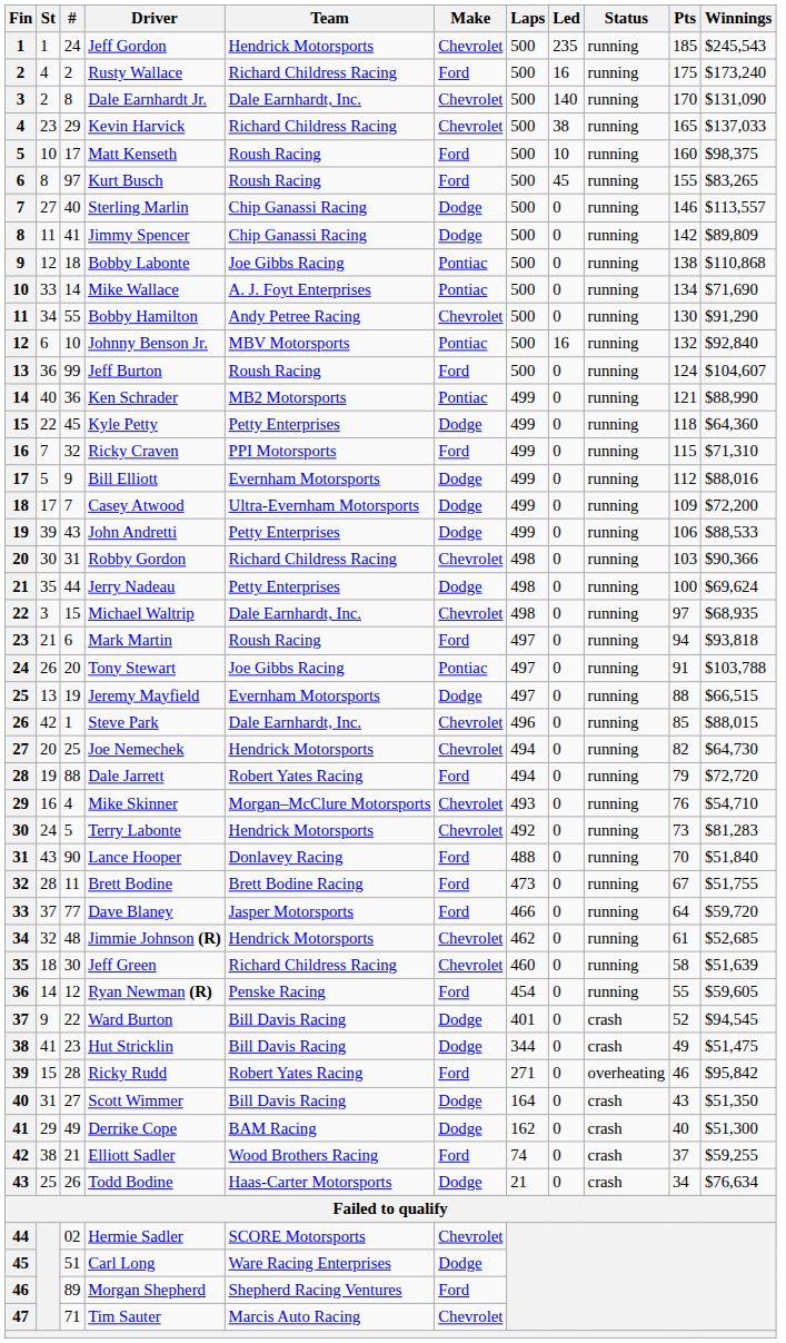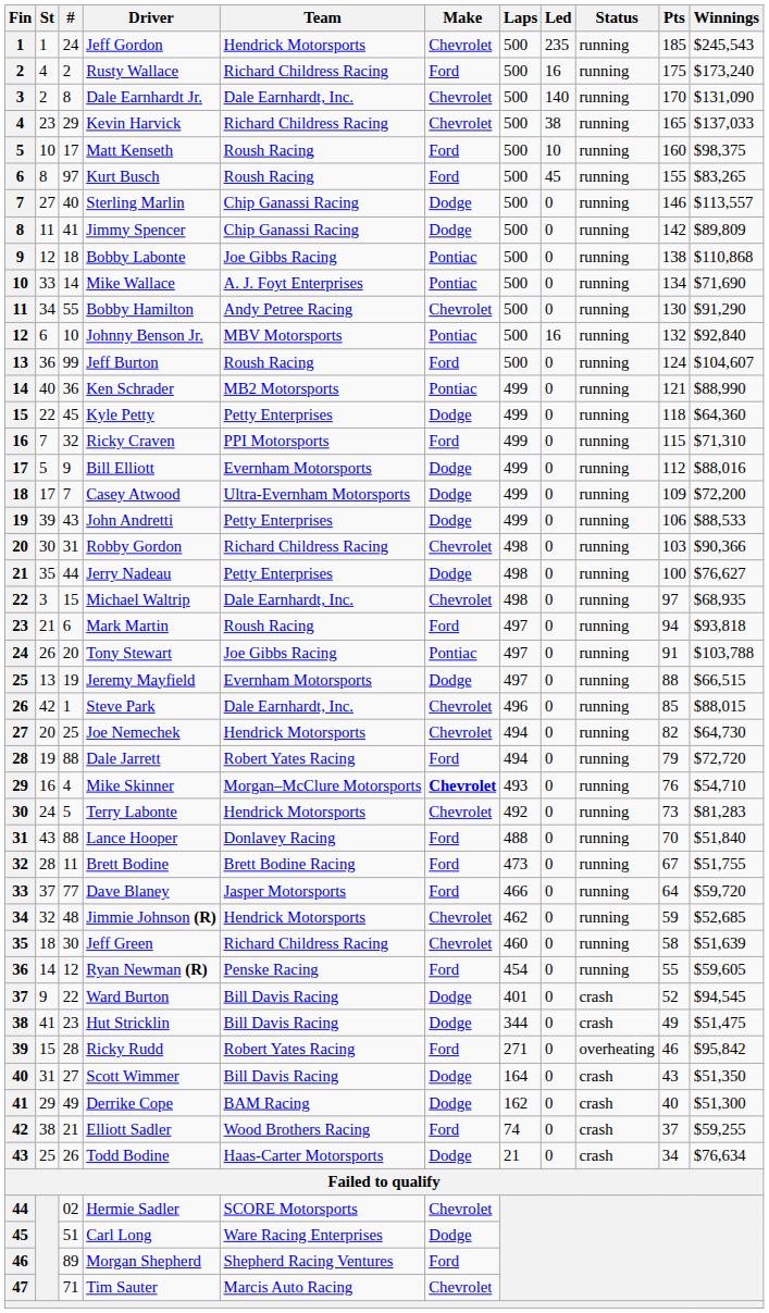Jerry Nadeau | Winnings: $69,624 -> $76,627
Mike Skinner | Make: normal -> bold
Lance Hooper | #: 90 -> 88
Jimmie Johnson (R) | Pts: 61 -> 59
